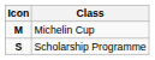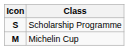rows swapped: Michelin Cup <-> Scholarship Programme
